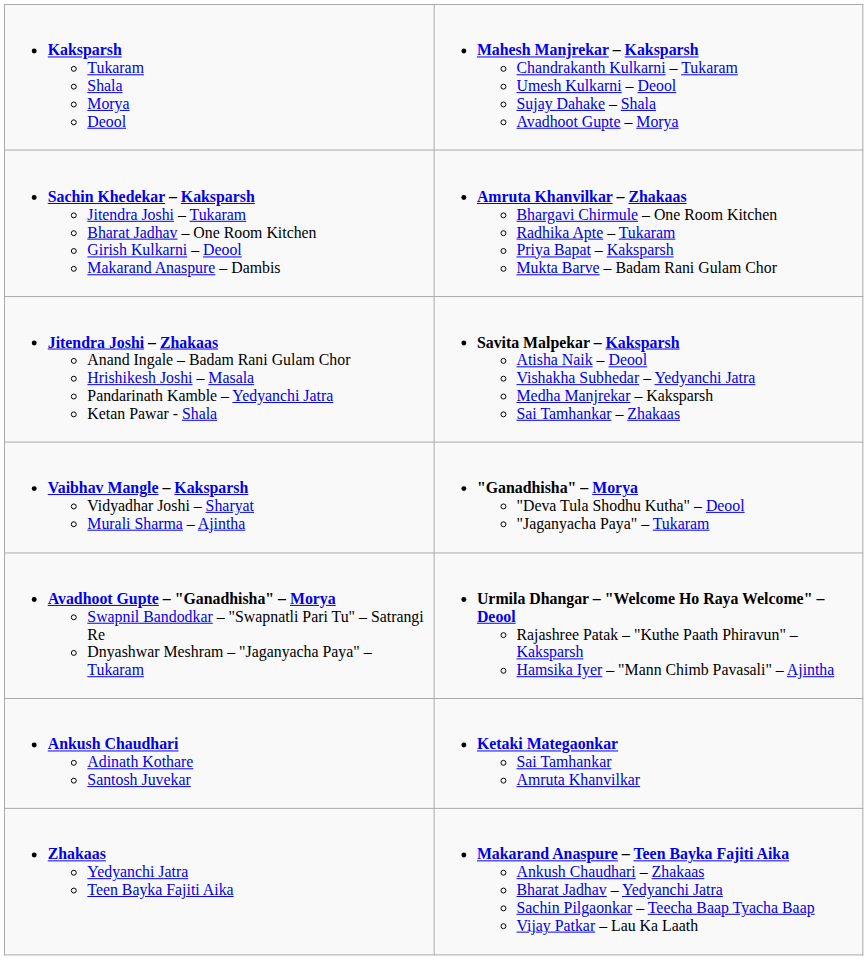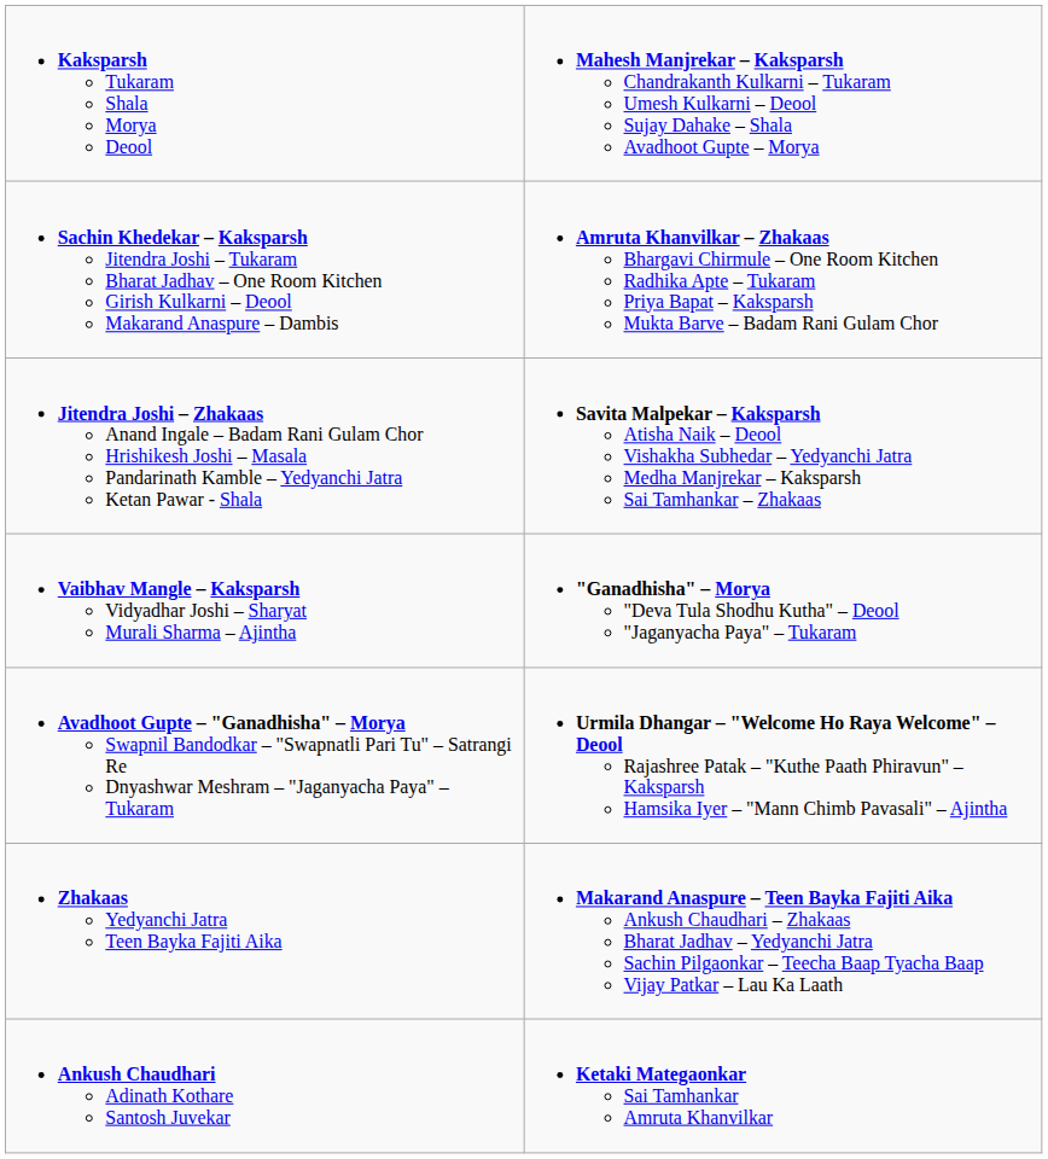rows swapped: Zhakaas Yedyanchi Jatra Teen Bayka Fajiti Aika <-> Ankush Chaudhari Adinath Kothare Santosh Juvekar
